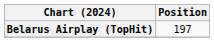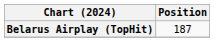Belarus Airplay (TopHit) | Position: 197 -> 187
